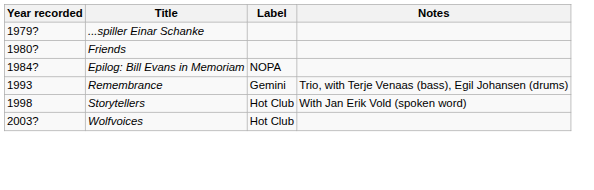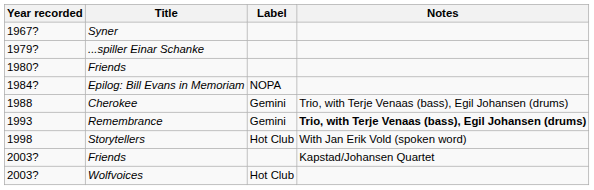+ row: 1967? | Syner
+ row: 1988 | Cherokee | Gemini | Trio, with Terje Venaas (bass), Egil Johansen (drums)
1993 | Notes: normal -> bold
+ row: 2003? | Friends | Kapstad/Johansen Quartet
